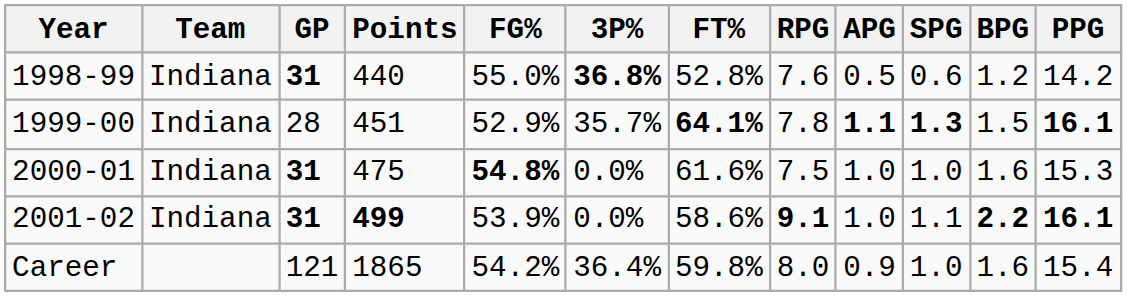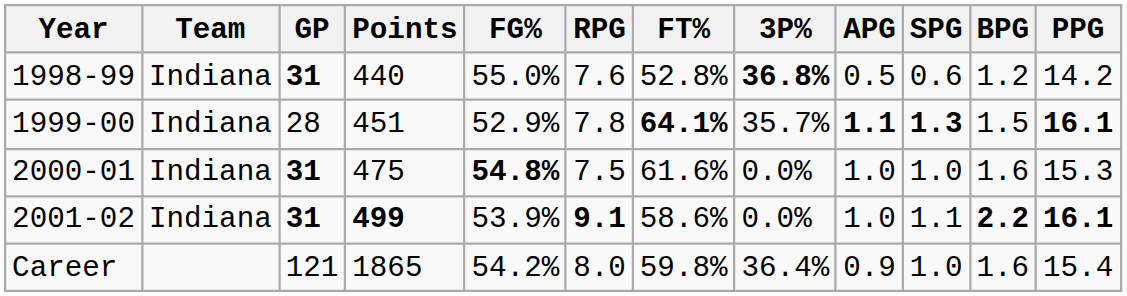columns swapped: 3P% <-> RPG
